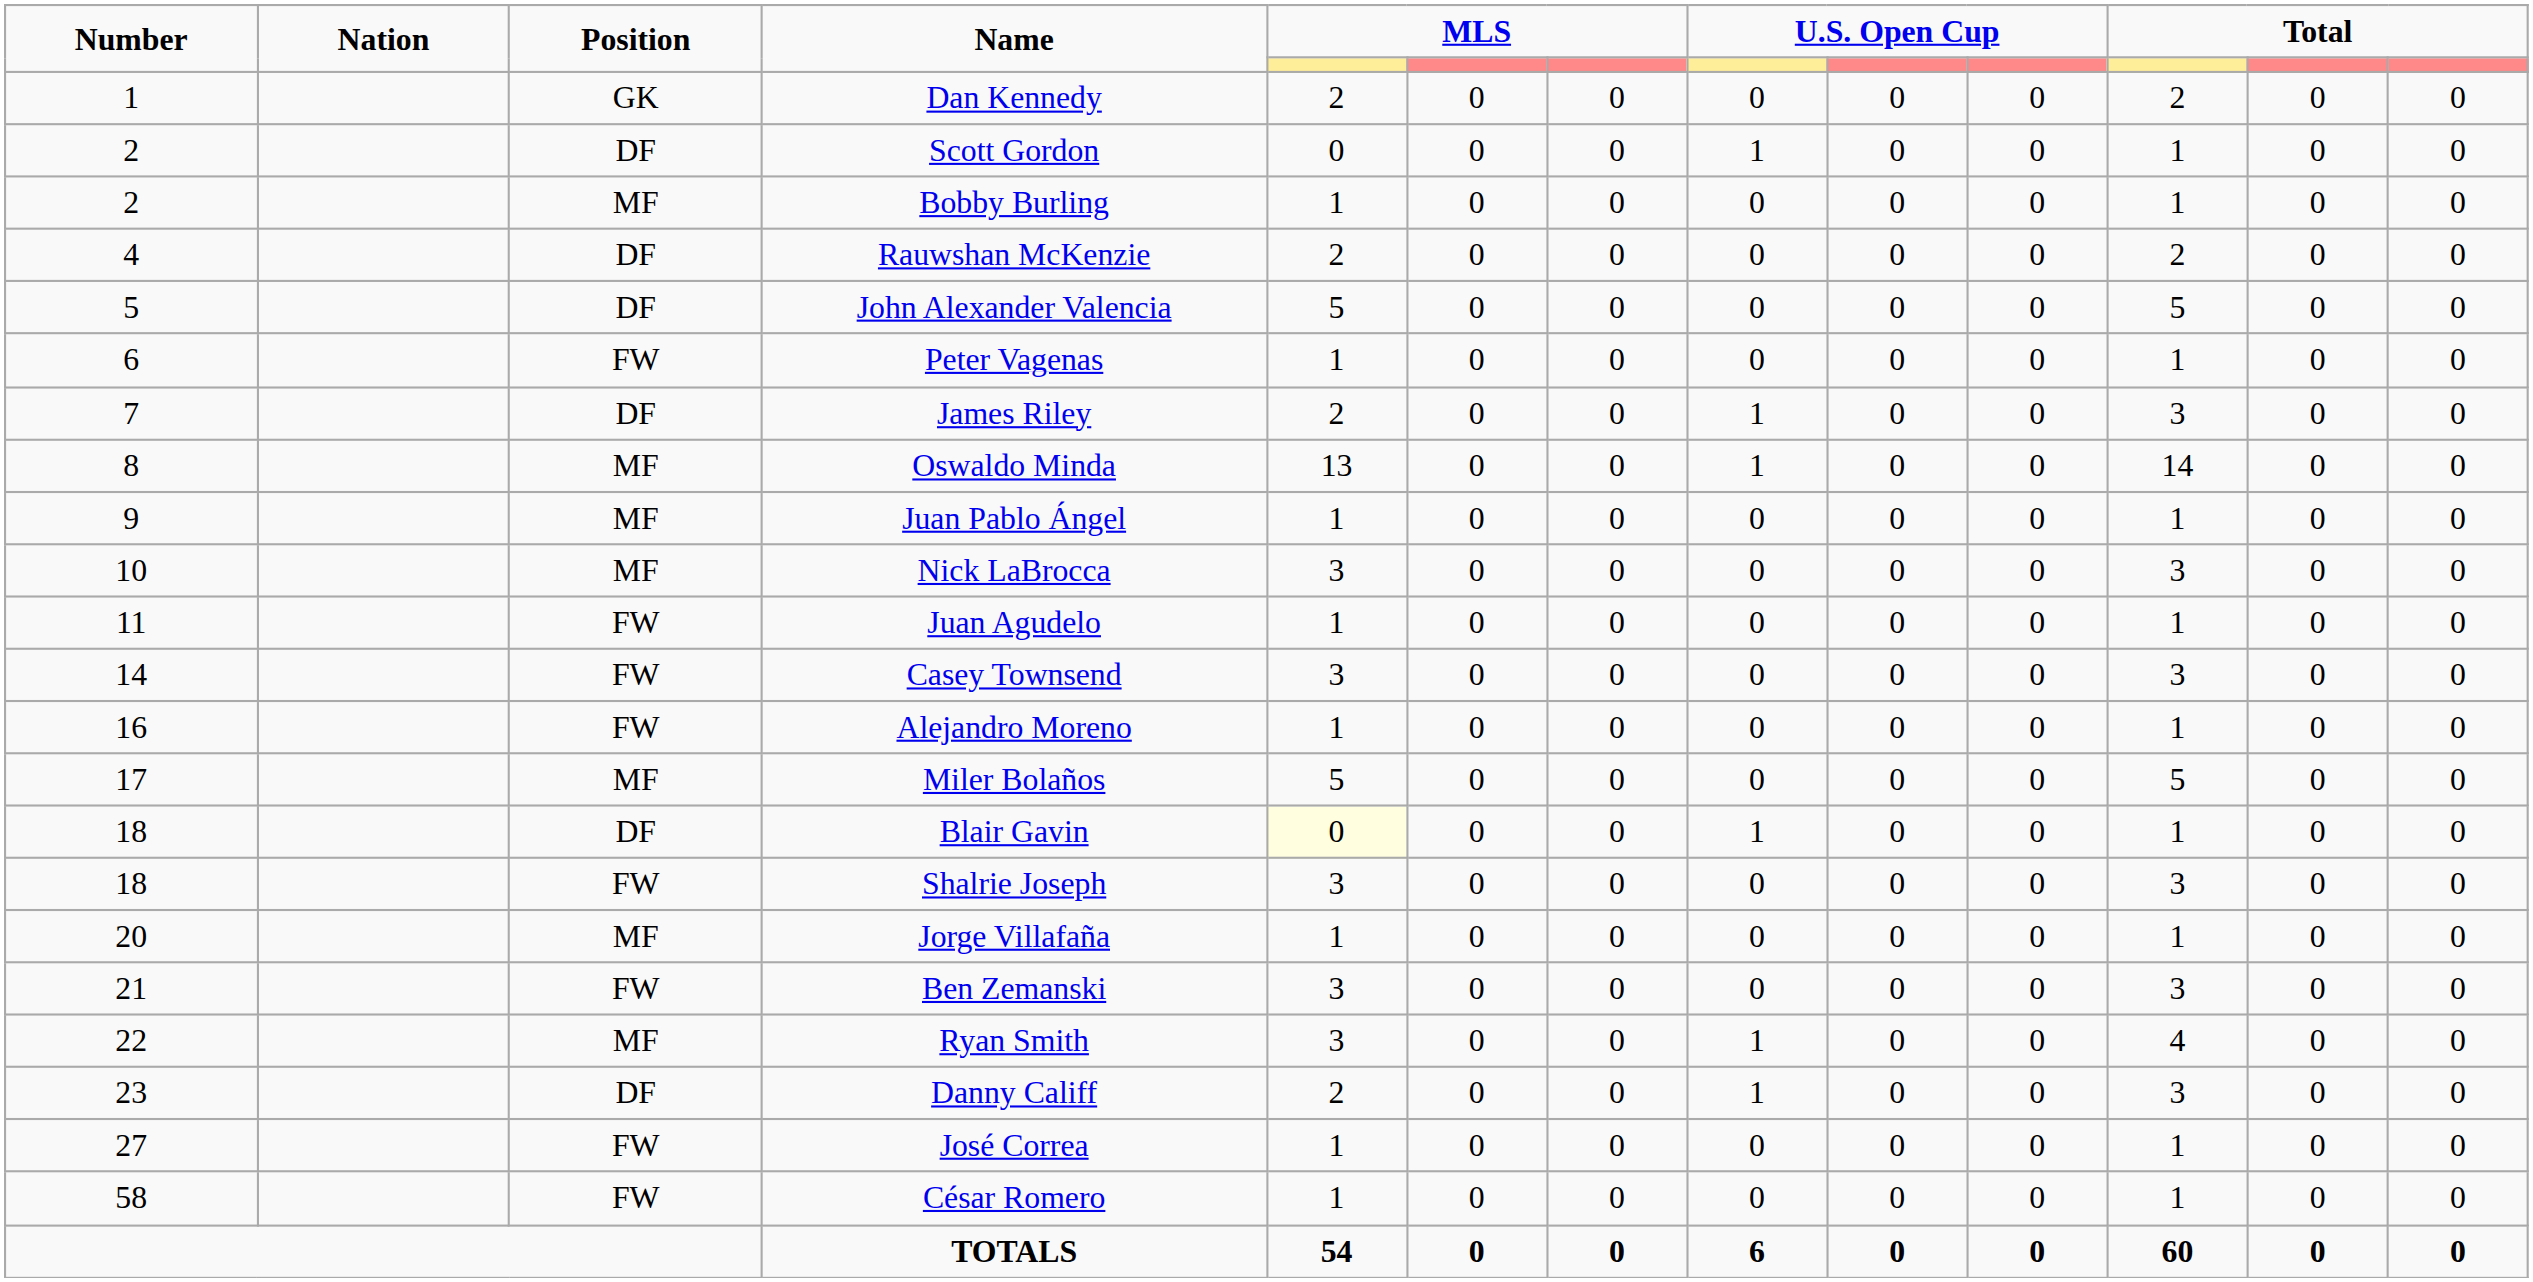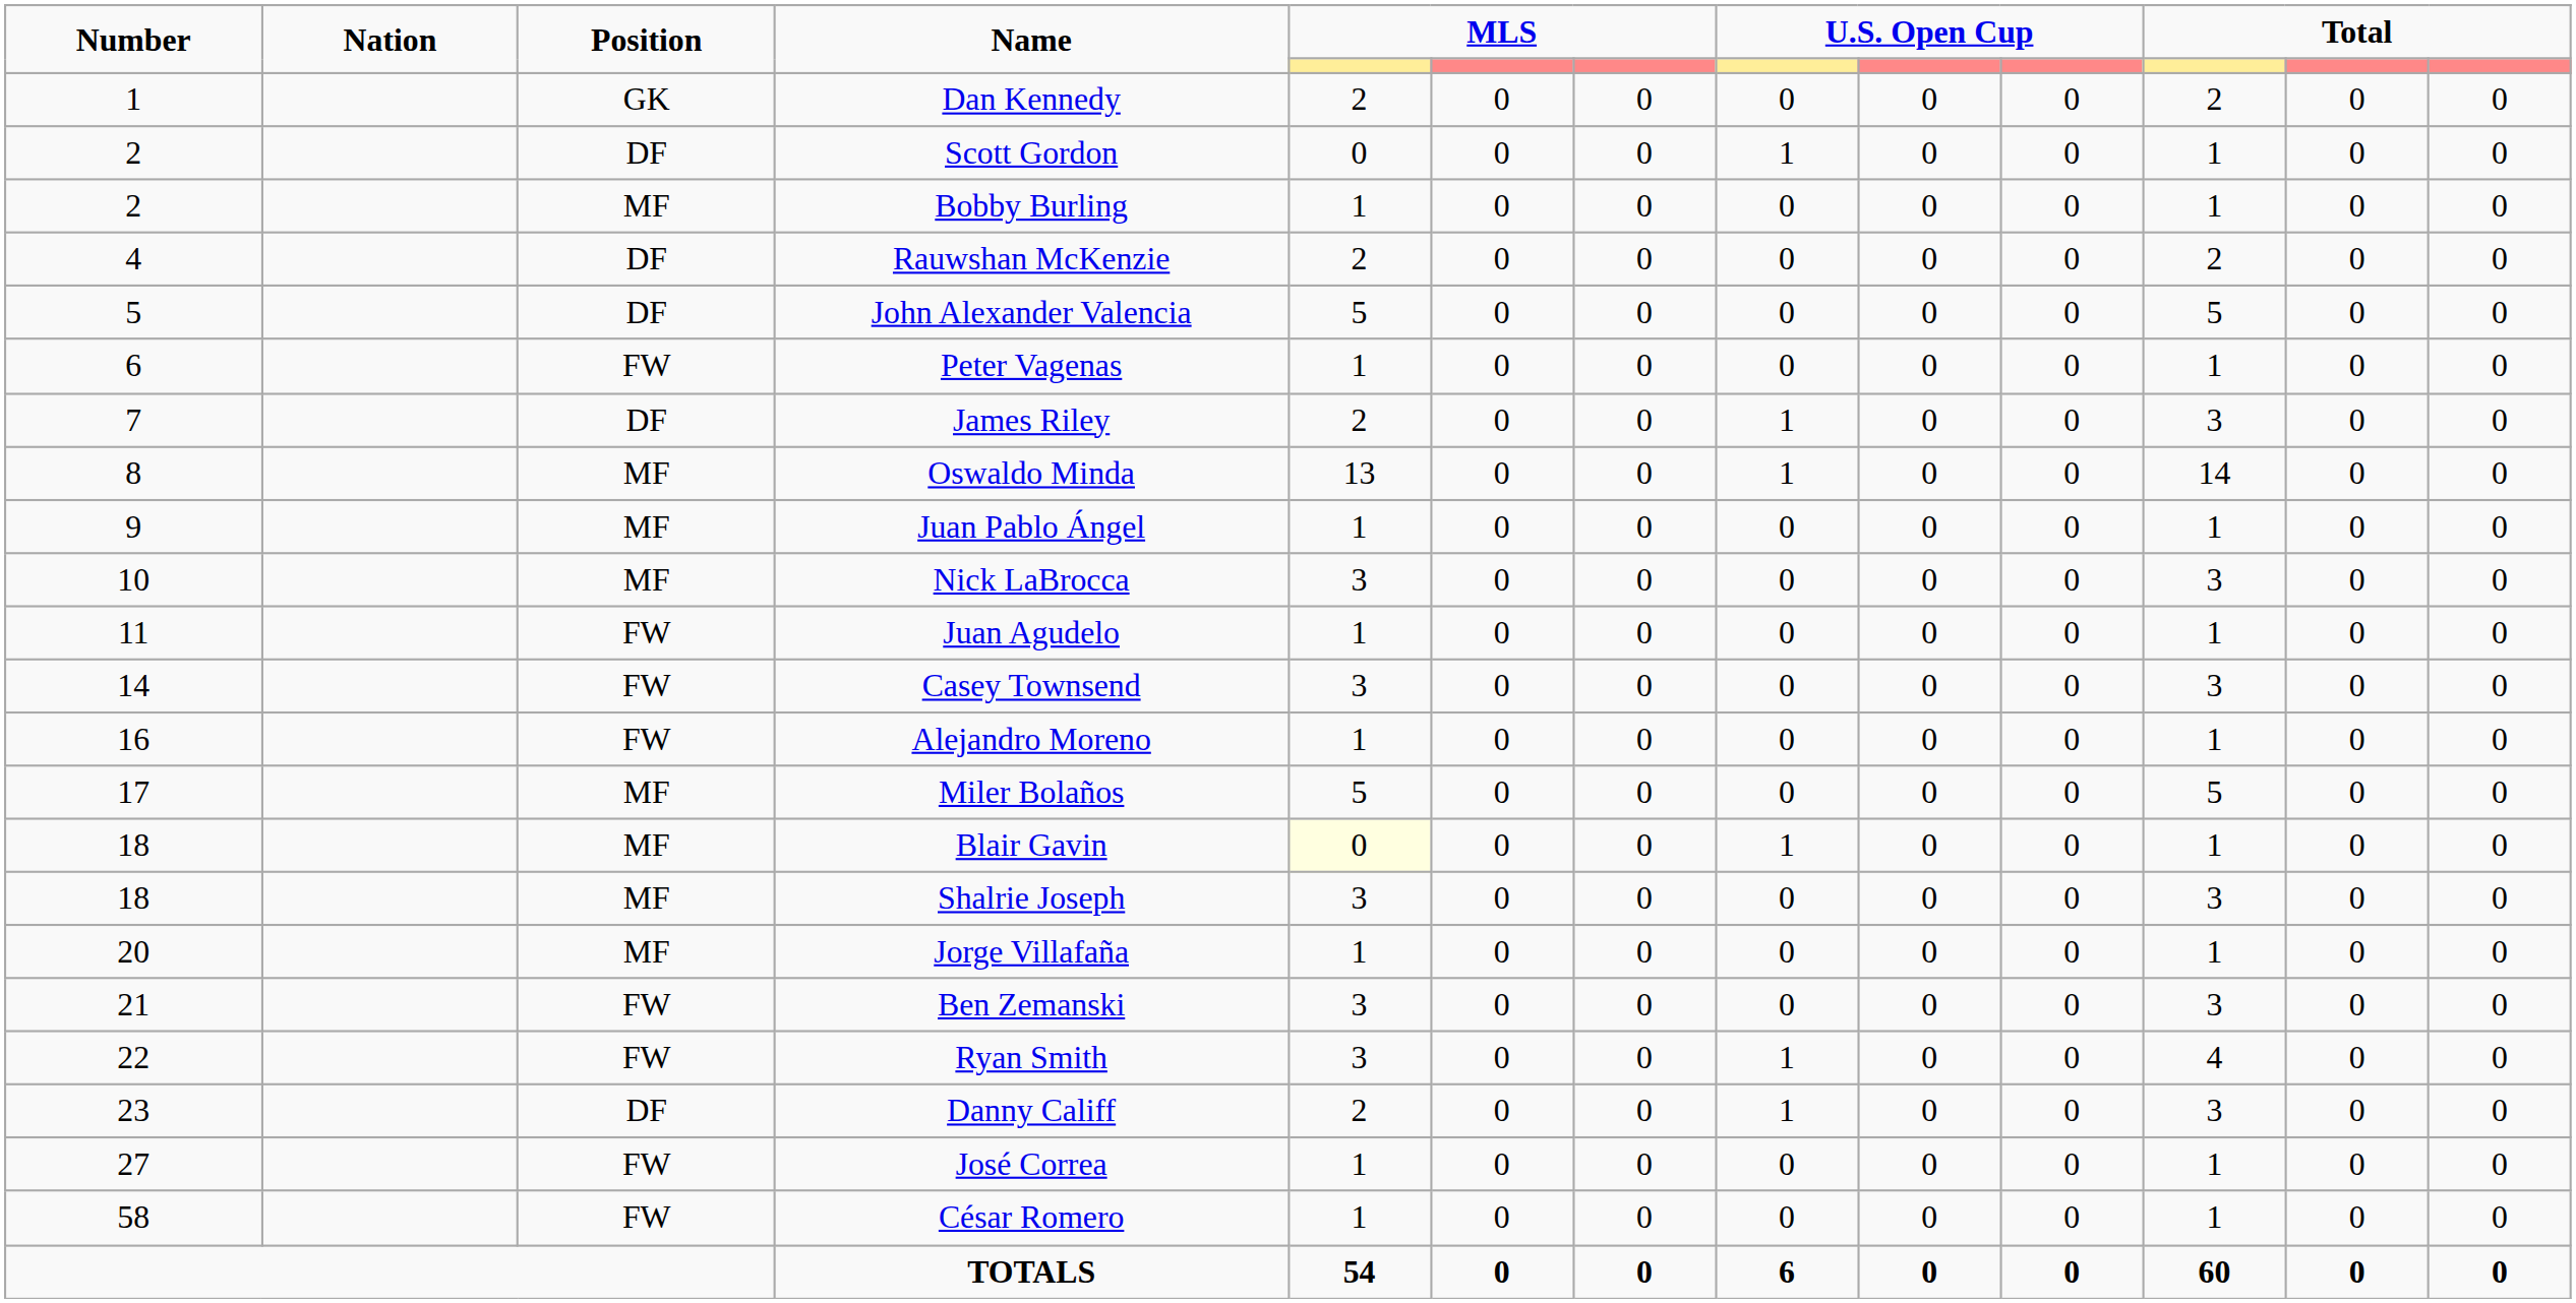Blair Gavin | Position: DF -> MF
Shalrie Joseph | Position: FW -> MF
Ryan Smith | Position: MF -> FW
